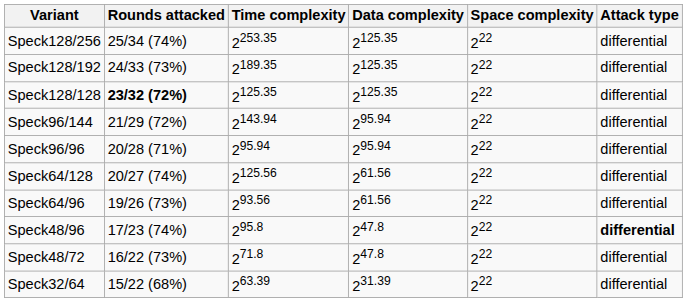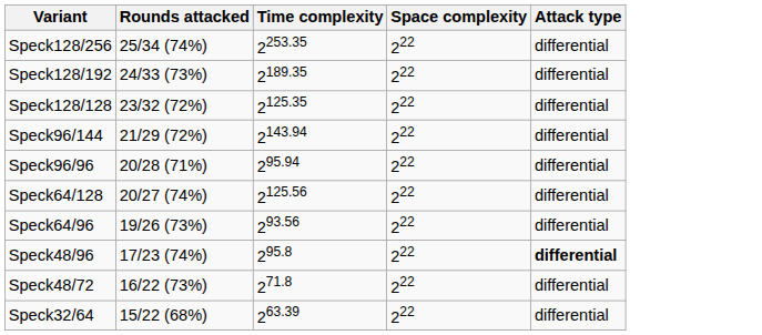- column: Data complexity | 2125.35 | 2125.35 | 2125.35 | 295.94 | 295.94 | 261.56 | 261.56 | 247.8 | 247.8 | 231.39
Speck128/128 | Rounds attacked: bold -> normal
